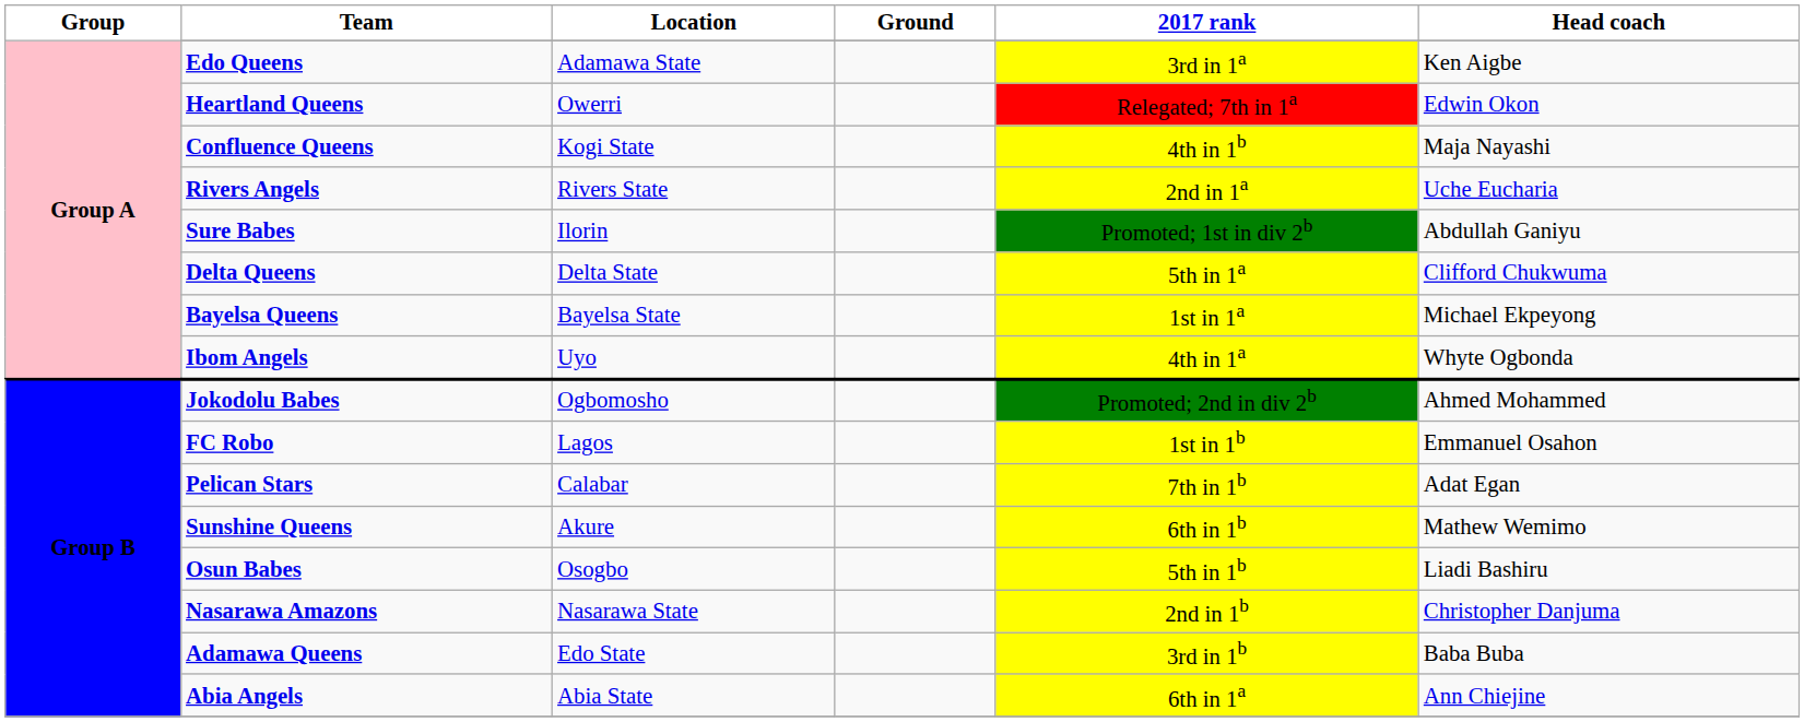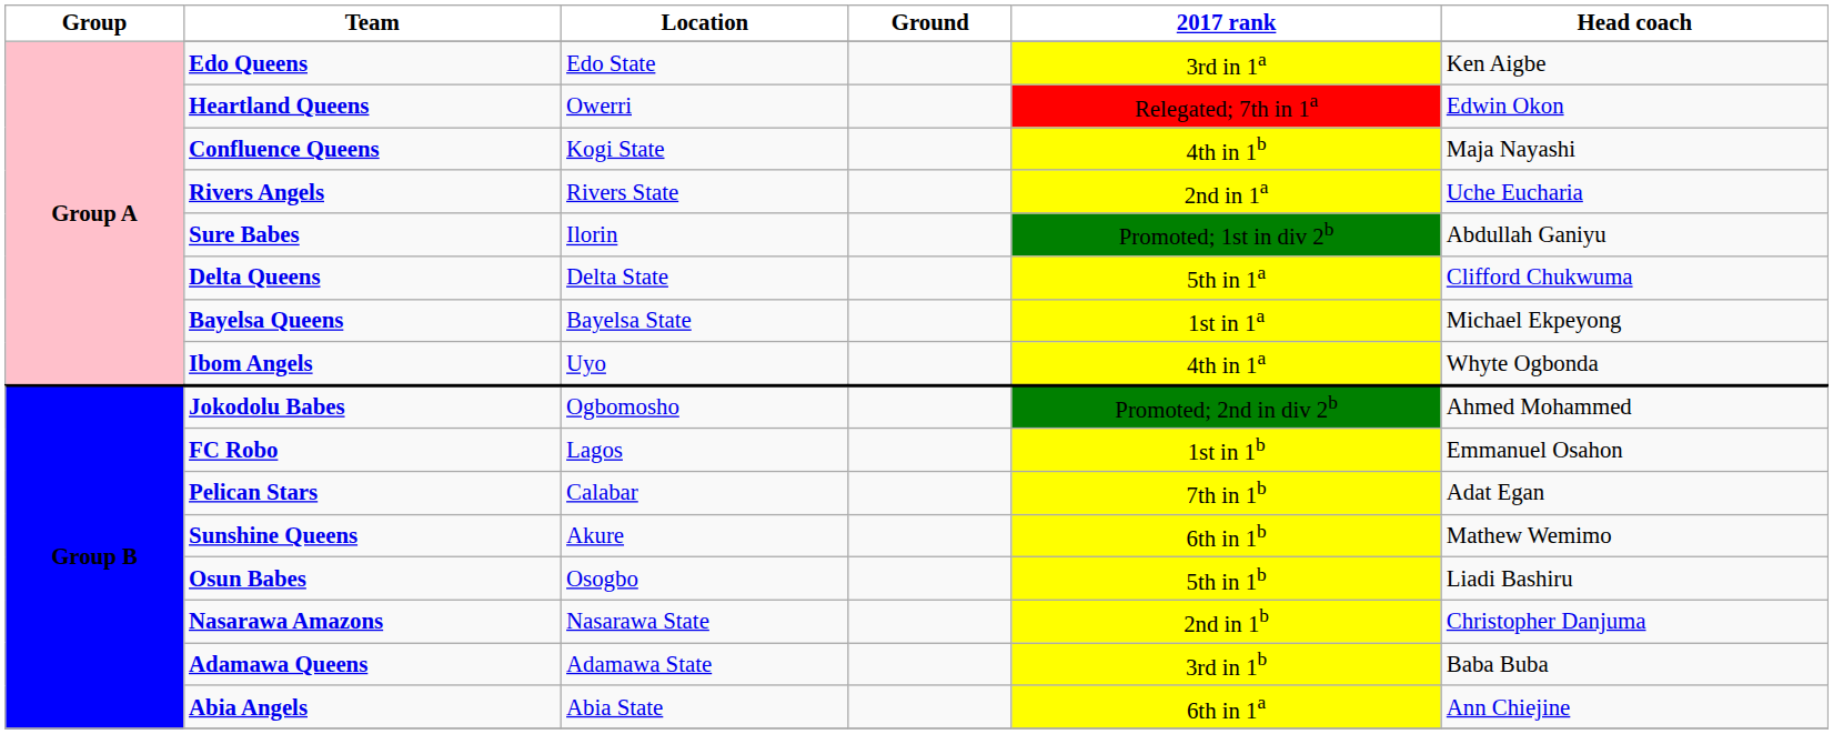Edo Queens | Location: Adamawa State -> Edo State
Adamawa Queens | Location: Edo State -> Adamawa State
